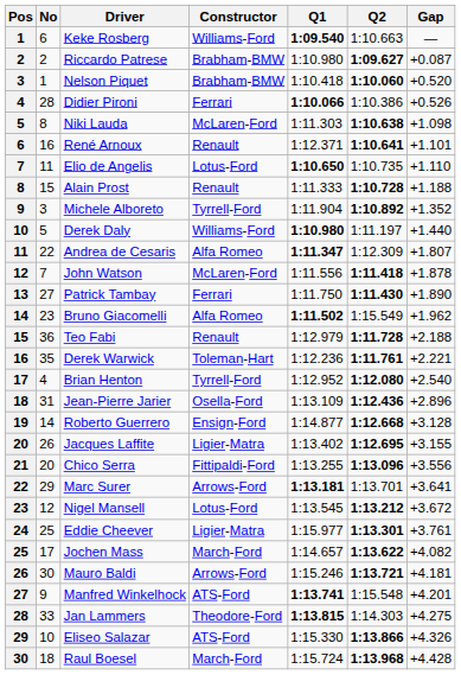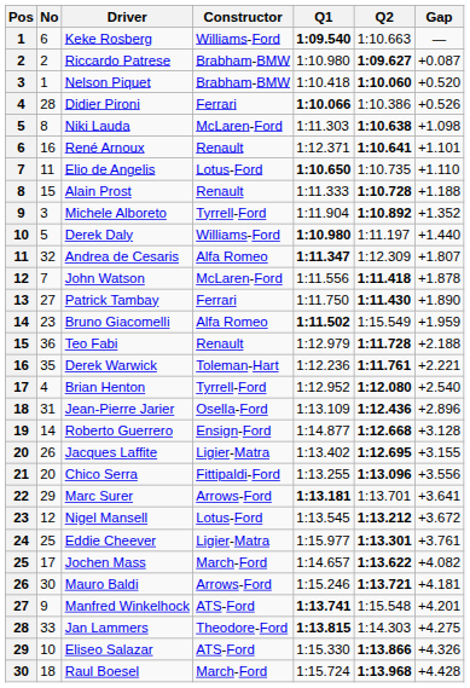Andrea de Cesaris | No: 22 -> 32
Bruno Giacomelli | Gap: +1.962 -> +1.959
